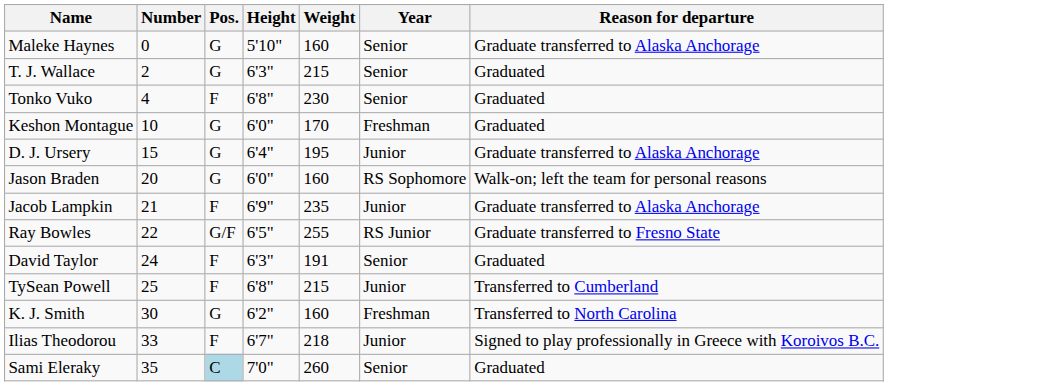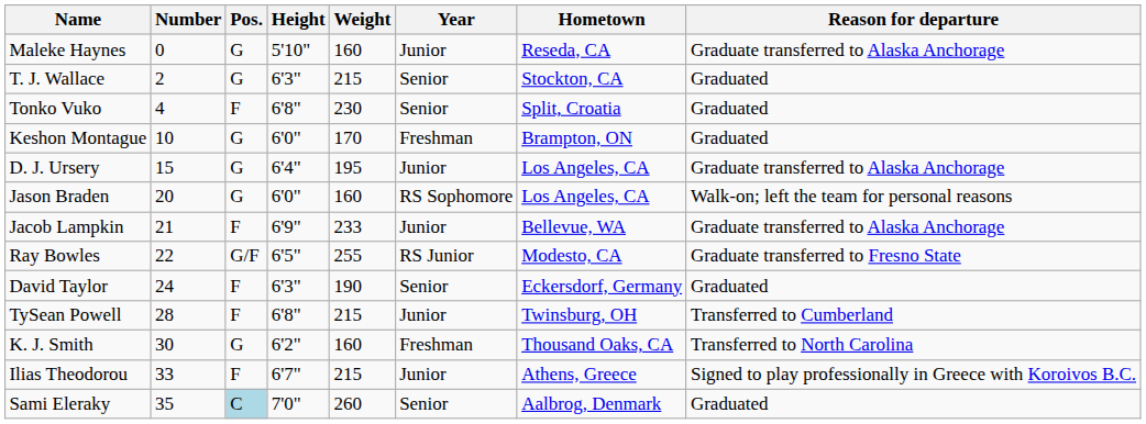+ column: Hometown | Reseda, CA | Stockton, CA | Split, Croatia | Brampton, ON | Los Angeles, CA | Los Angeles, CA | Bellevue, WA | Modesto, CA | Eckersdorf, Germany | Twinsburg, OH | Thousand Oaks, CA | Athens, Greece | Aalbrog, Denmark
Maleke Haynes | Year: Senior -> Junior
Jacob Lampkin | Weight: 235 -> 233
David Taylor | Weight: 191 -> 190
TySean Powell | Number: 25 -> 28
Ilias Theodorou | Weight: 218 -> 215
